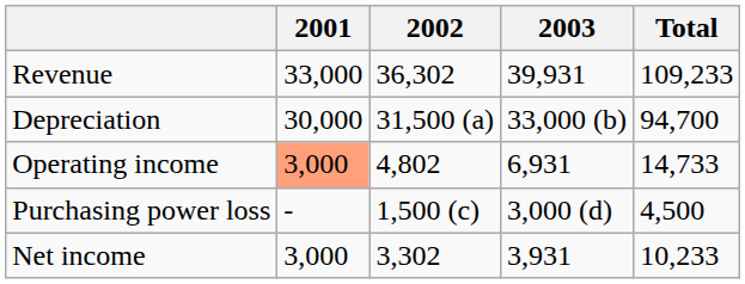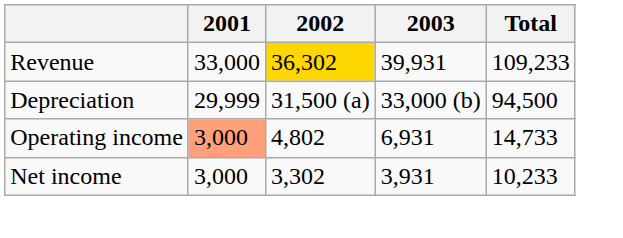Revenue | 2002: no background -> gold background
Depreciation | 2001: 30,000 -> 29,999
Depreciation | Total: 94,700 -> 94,500
- row: Purchasing power loss | - | 1,500 (c) | 3,000 (d) | 4,500
